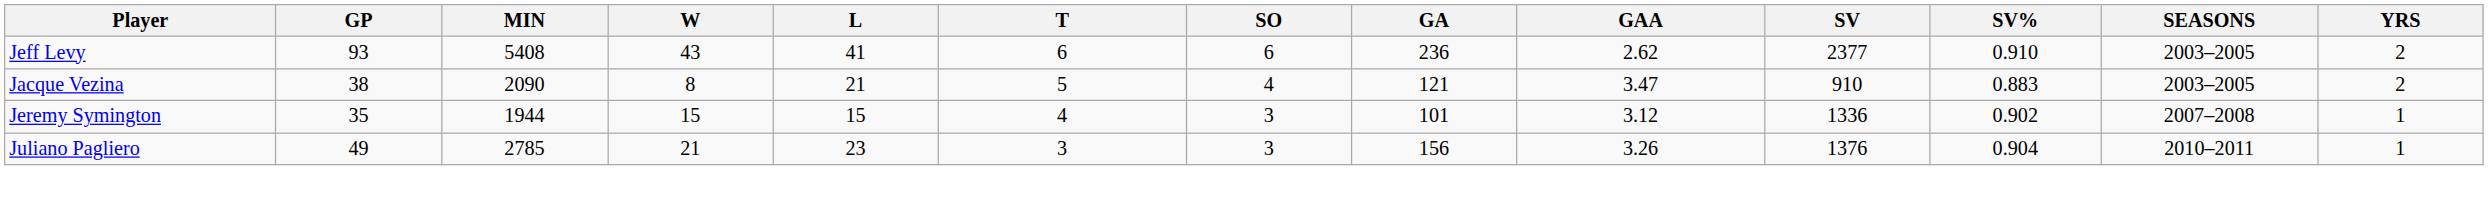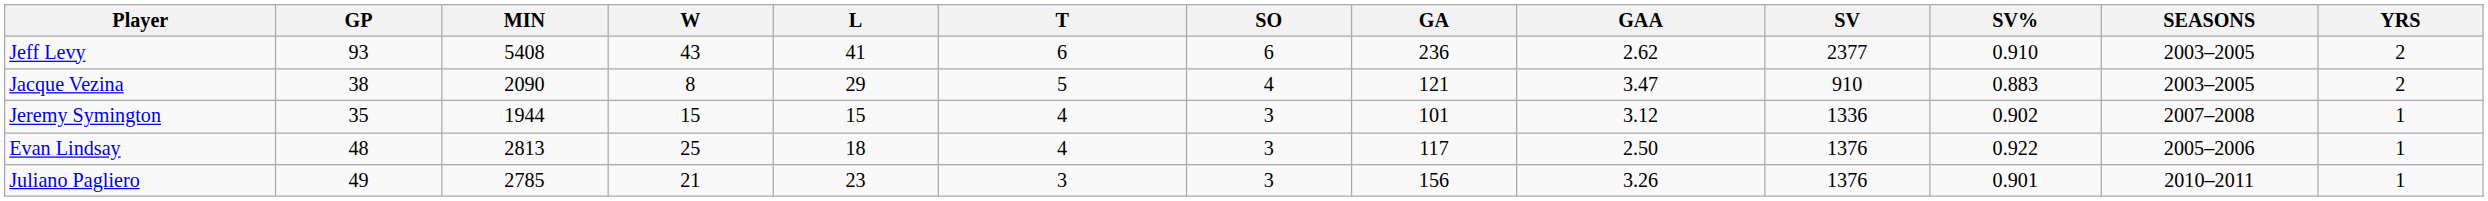Jacque Vezina | L: 21 -> 29
+ row: Evan Lindsay | 48 | 2813 | 25 | 18 | 4 | 3 | 117 | 2.50 | 1376 | 0.922 | 2005–2006 | 1
Juliano Pagliero | SV%: 0.904 -> 0.901
